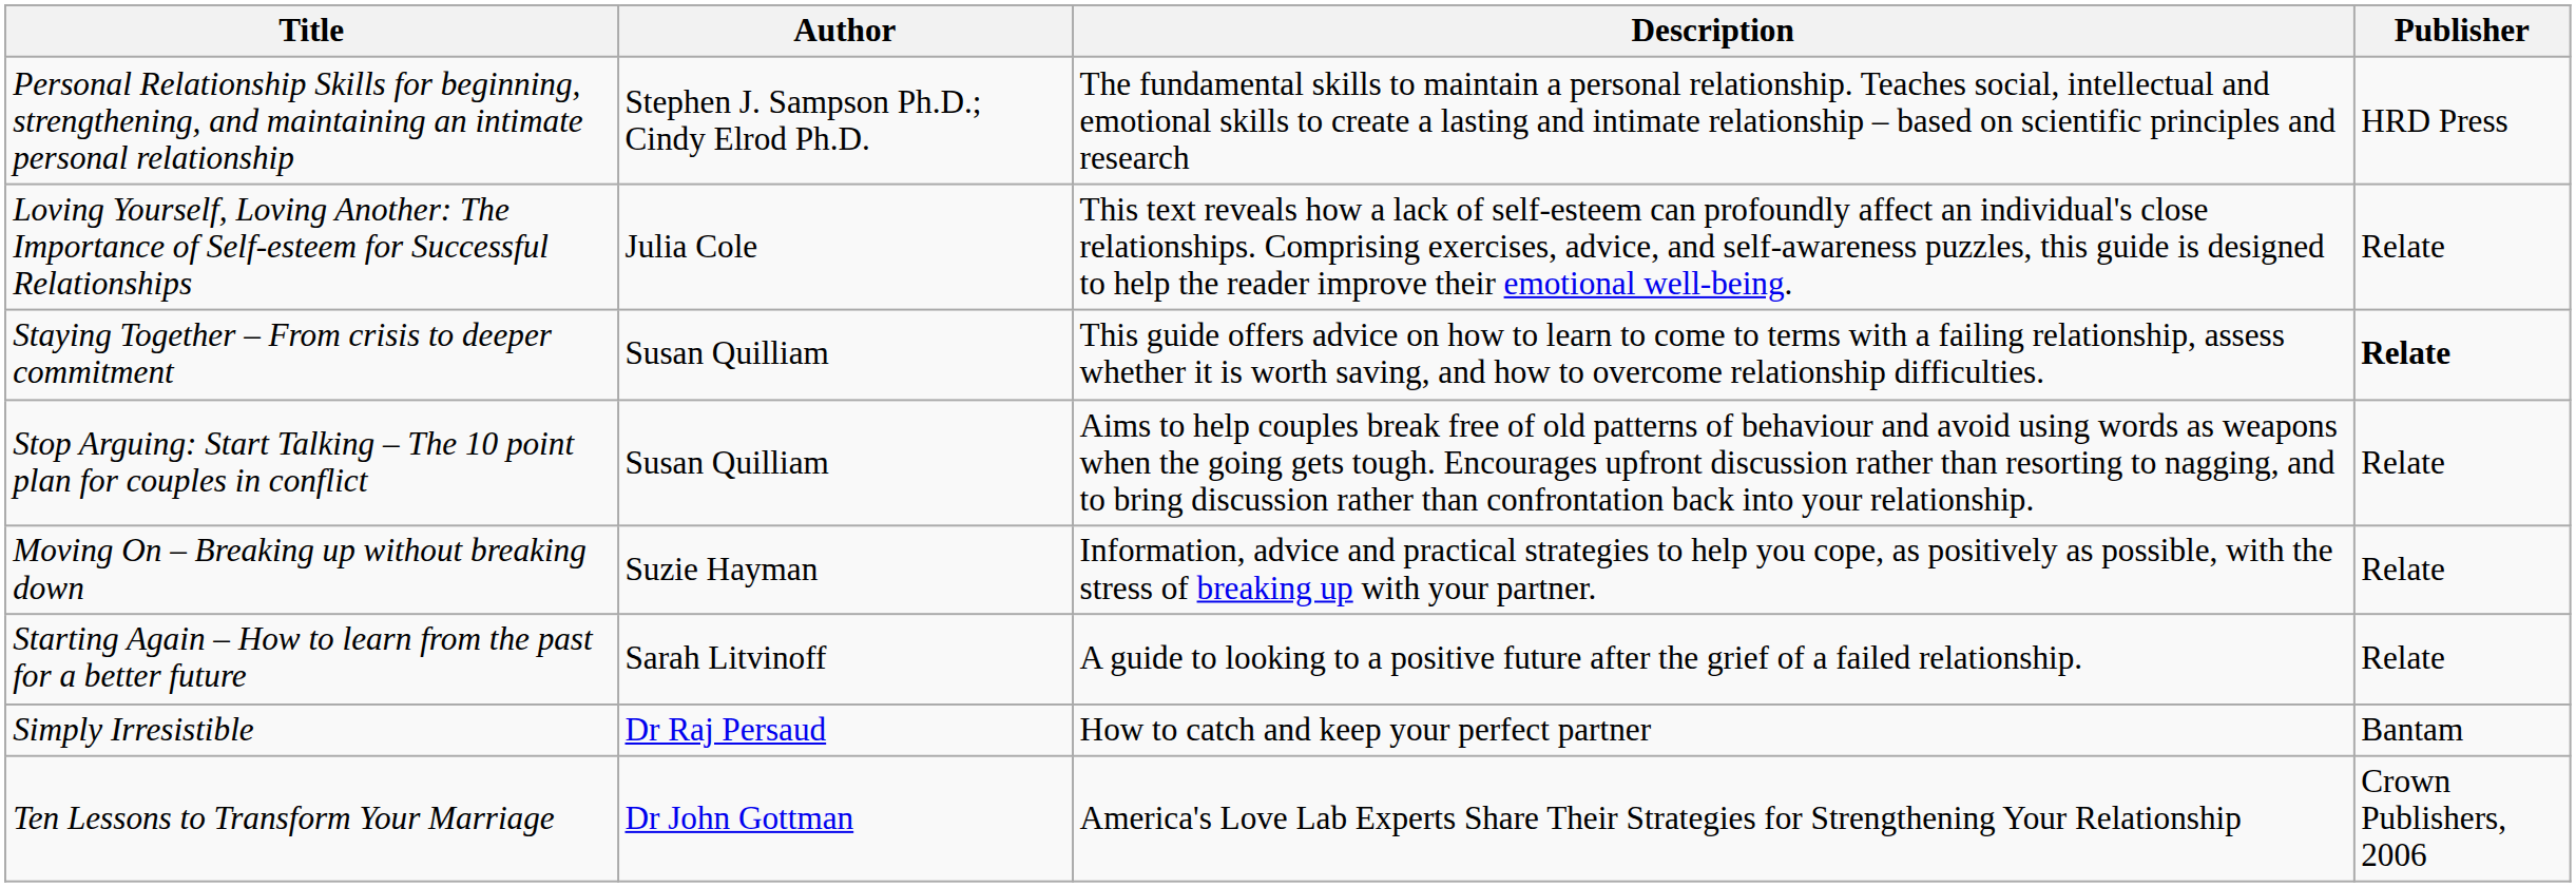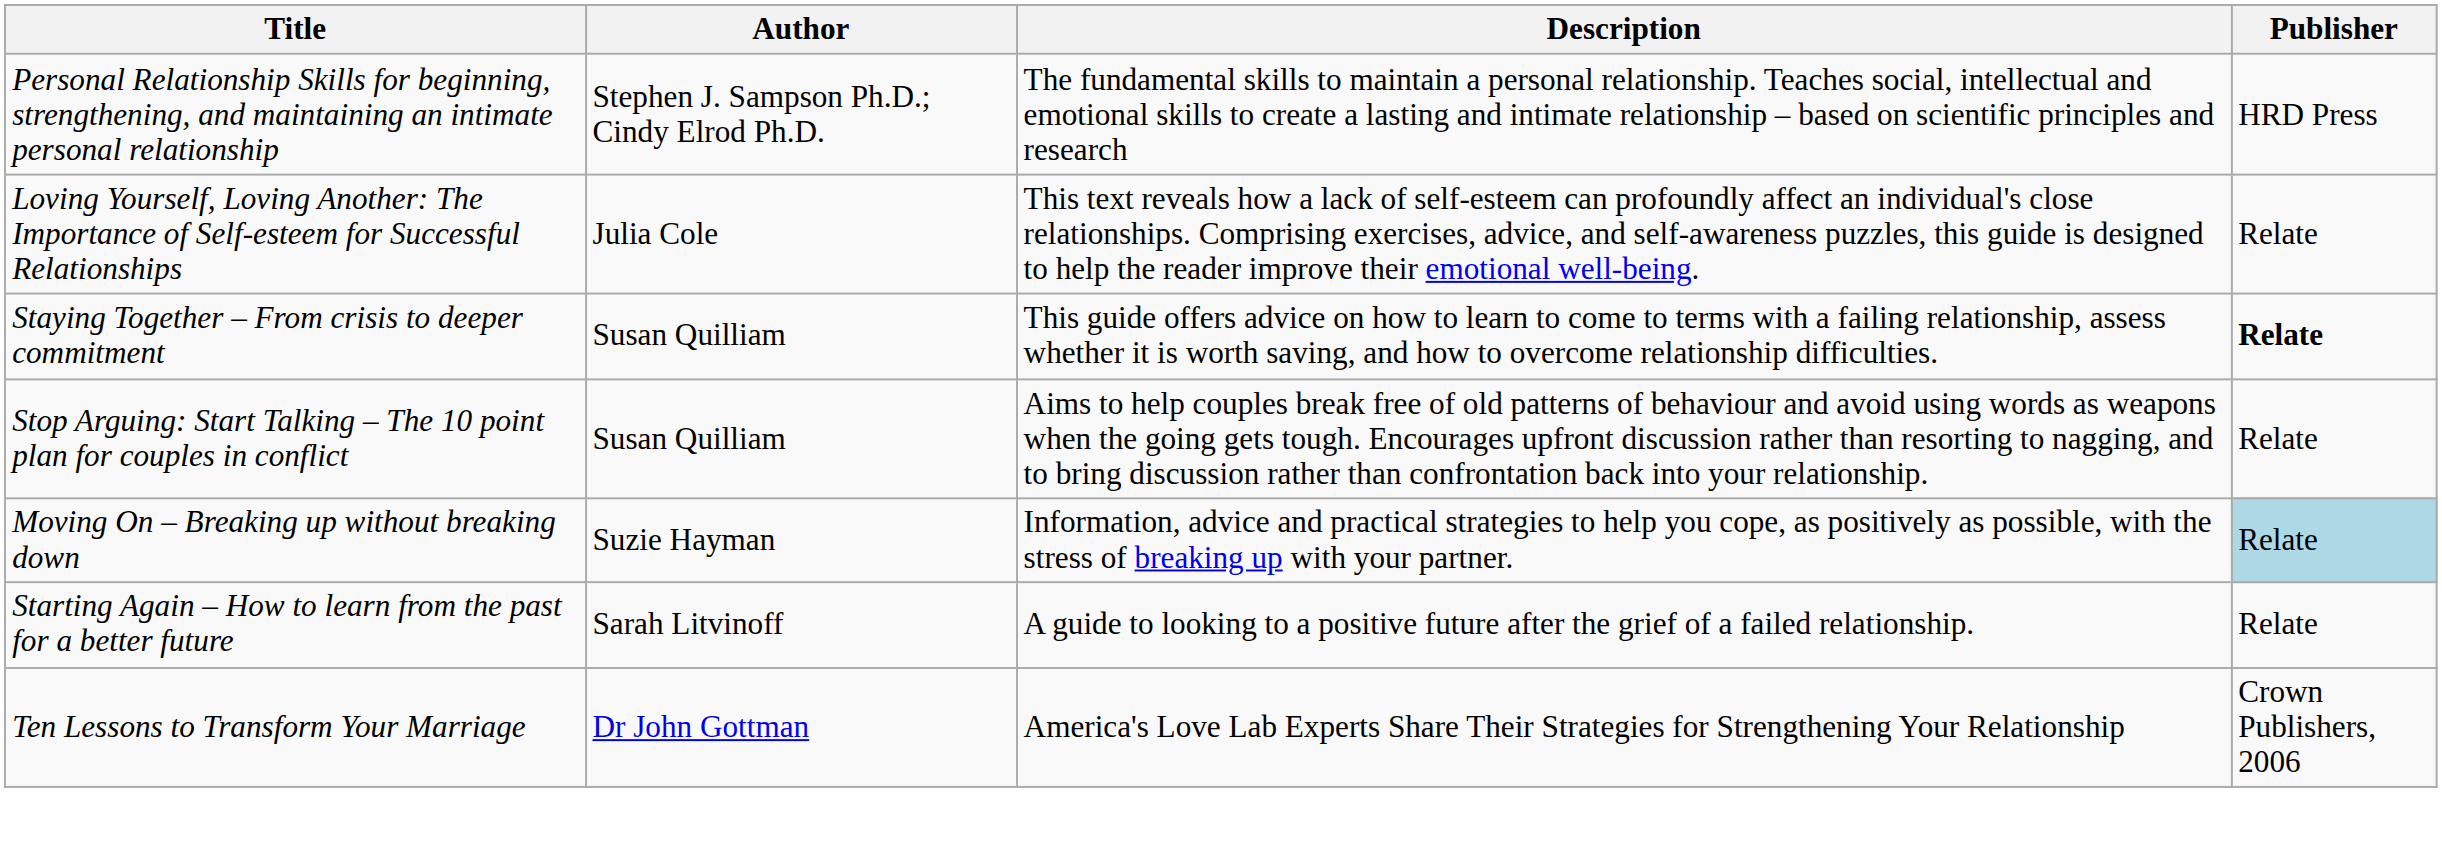Moving On – Breaking up without breaking down | Publisher: no background -> lightblue background
- row: Simply Irresistible | Dr Raj Persaud | How to catch and keep your perfect partner | Bantam
